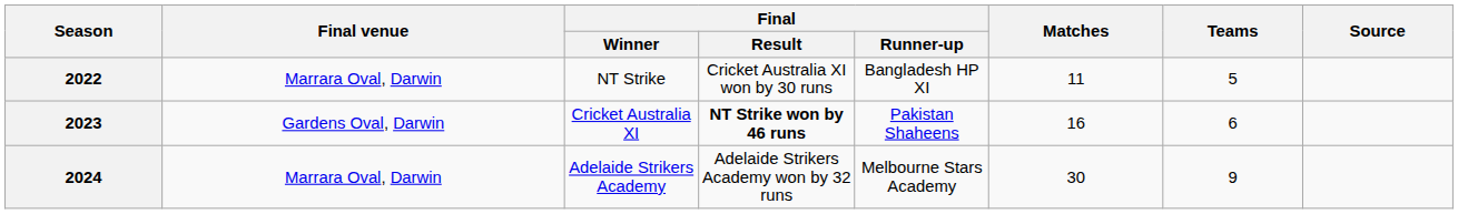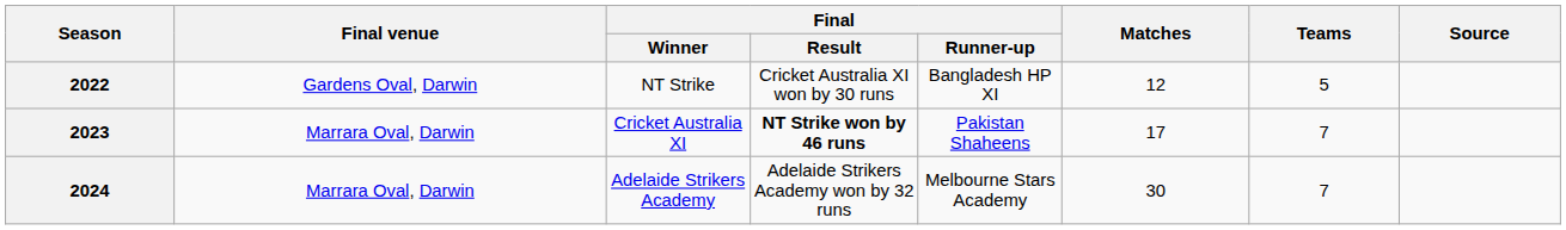2022 | Final venue: Marrara Oval, Darwin -> Gardens Oval, Darwin
2022 | Matches: 11 -> 12
2023 | Final venue: Gardens Oval, Darwin -> Marrara Oval, Darwin
2023 | Matches: 16 -> 17
2023 | Teams: 6 -> 7
2024 | Teams: 9 -> 7
